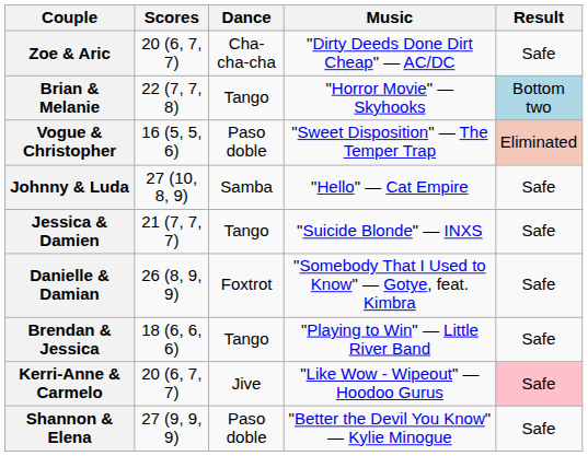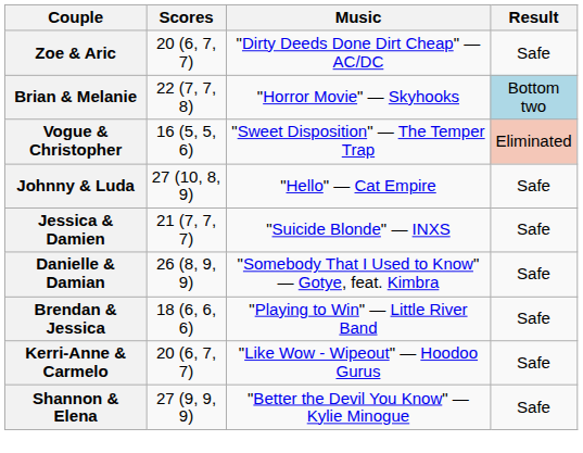- column: Dance | Cha-cha-cha | Tango | Paso doble | Samba | Tango | Foxtrot | Tango | Jive | Paso doble
Kerri-Anne & Carmelo | Result: pink background -> no background
